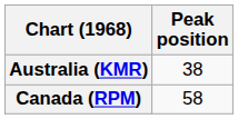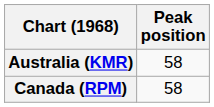Australia (KMR) | Peak position: 38 -> 58
